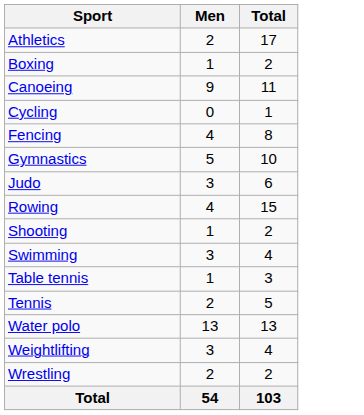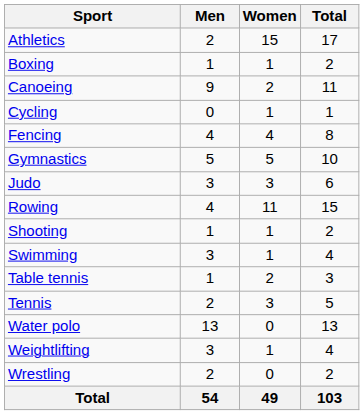+ column: Women | 15 | 1 | 2 | 1 | 4 | 5 | 3 | 11 | 1 | 1 | 2 | 3 | 0 | 1 | 0 | 49
